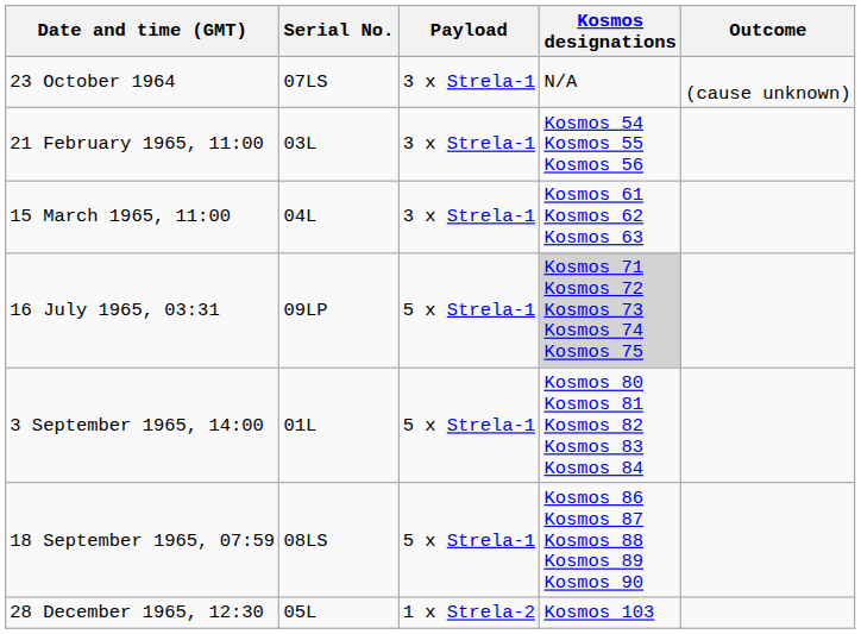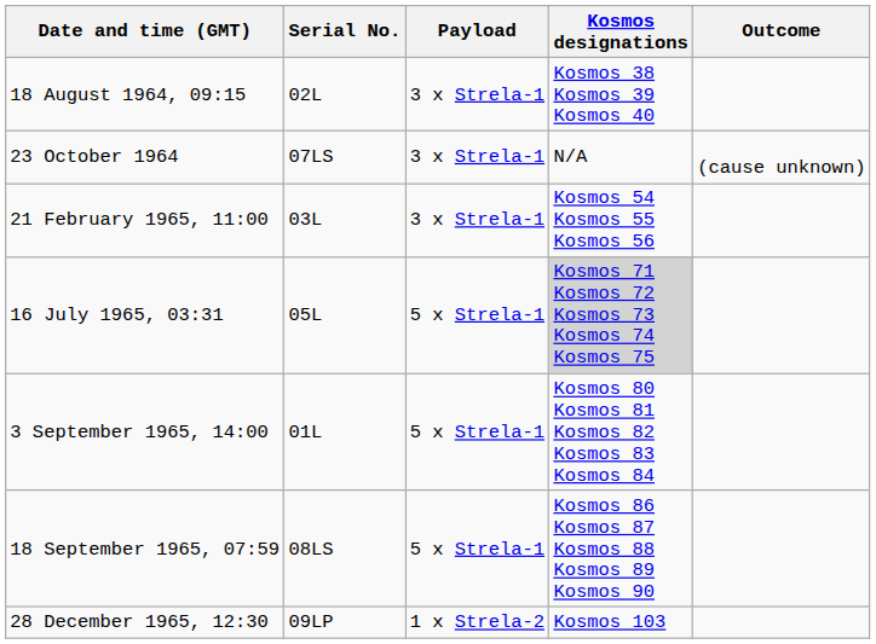+ row: 18 August 1964, 09:15 | 02L | 3 x Strela-1 | Kosmos 38 Kosmos 39 Kosmos 40
- row: 15 March 1965, 11:00 | 04L | 3 x Strela-1 | Kosmos 61 Kosmos 62 Kosmos 63
16 July 1965, 03:31 | Serial No.: 09LP -> 05L
28 December 1965, 12:30 | Serial No.: 05L -> 09LP
